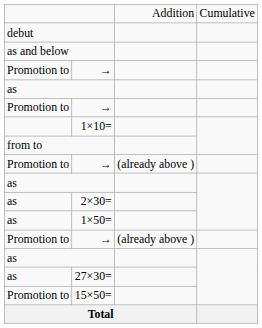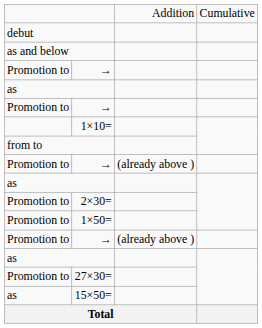2×30= | column 1: as -> Promotion to
1×50= | column 1: as -> Promotion to
27×30= | column 1: as -> Promotion to
15×50= | column 1: Promotion to -> as
